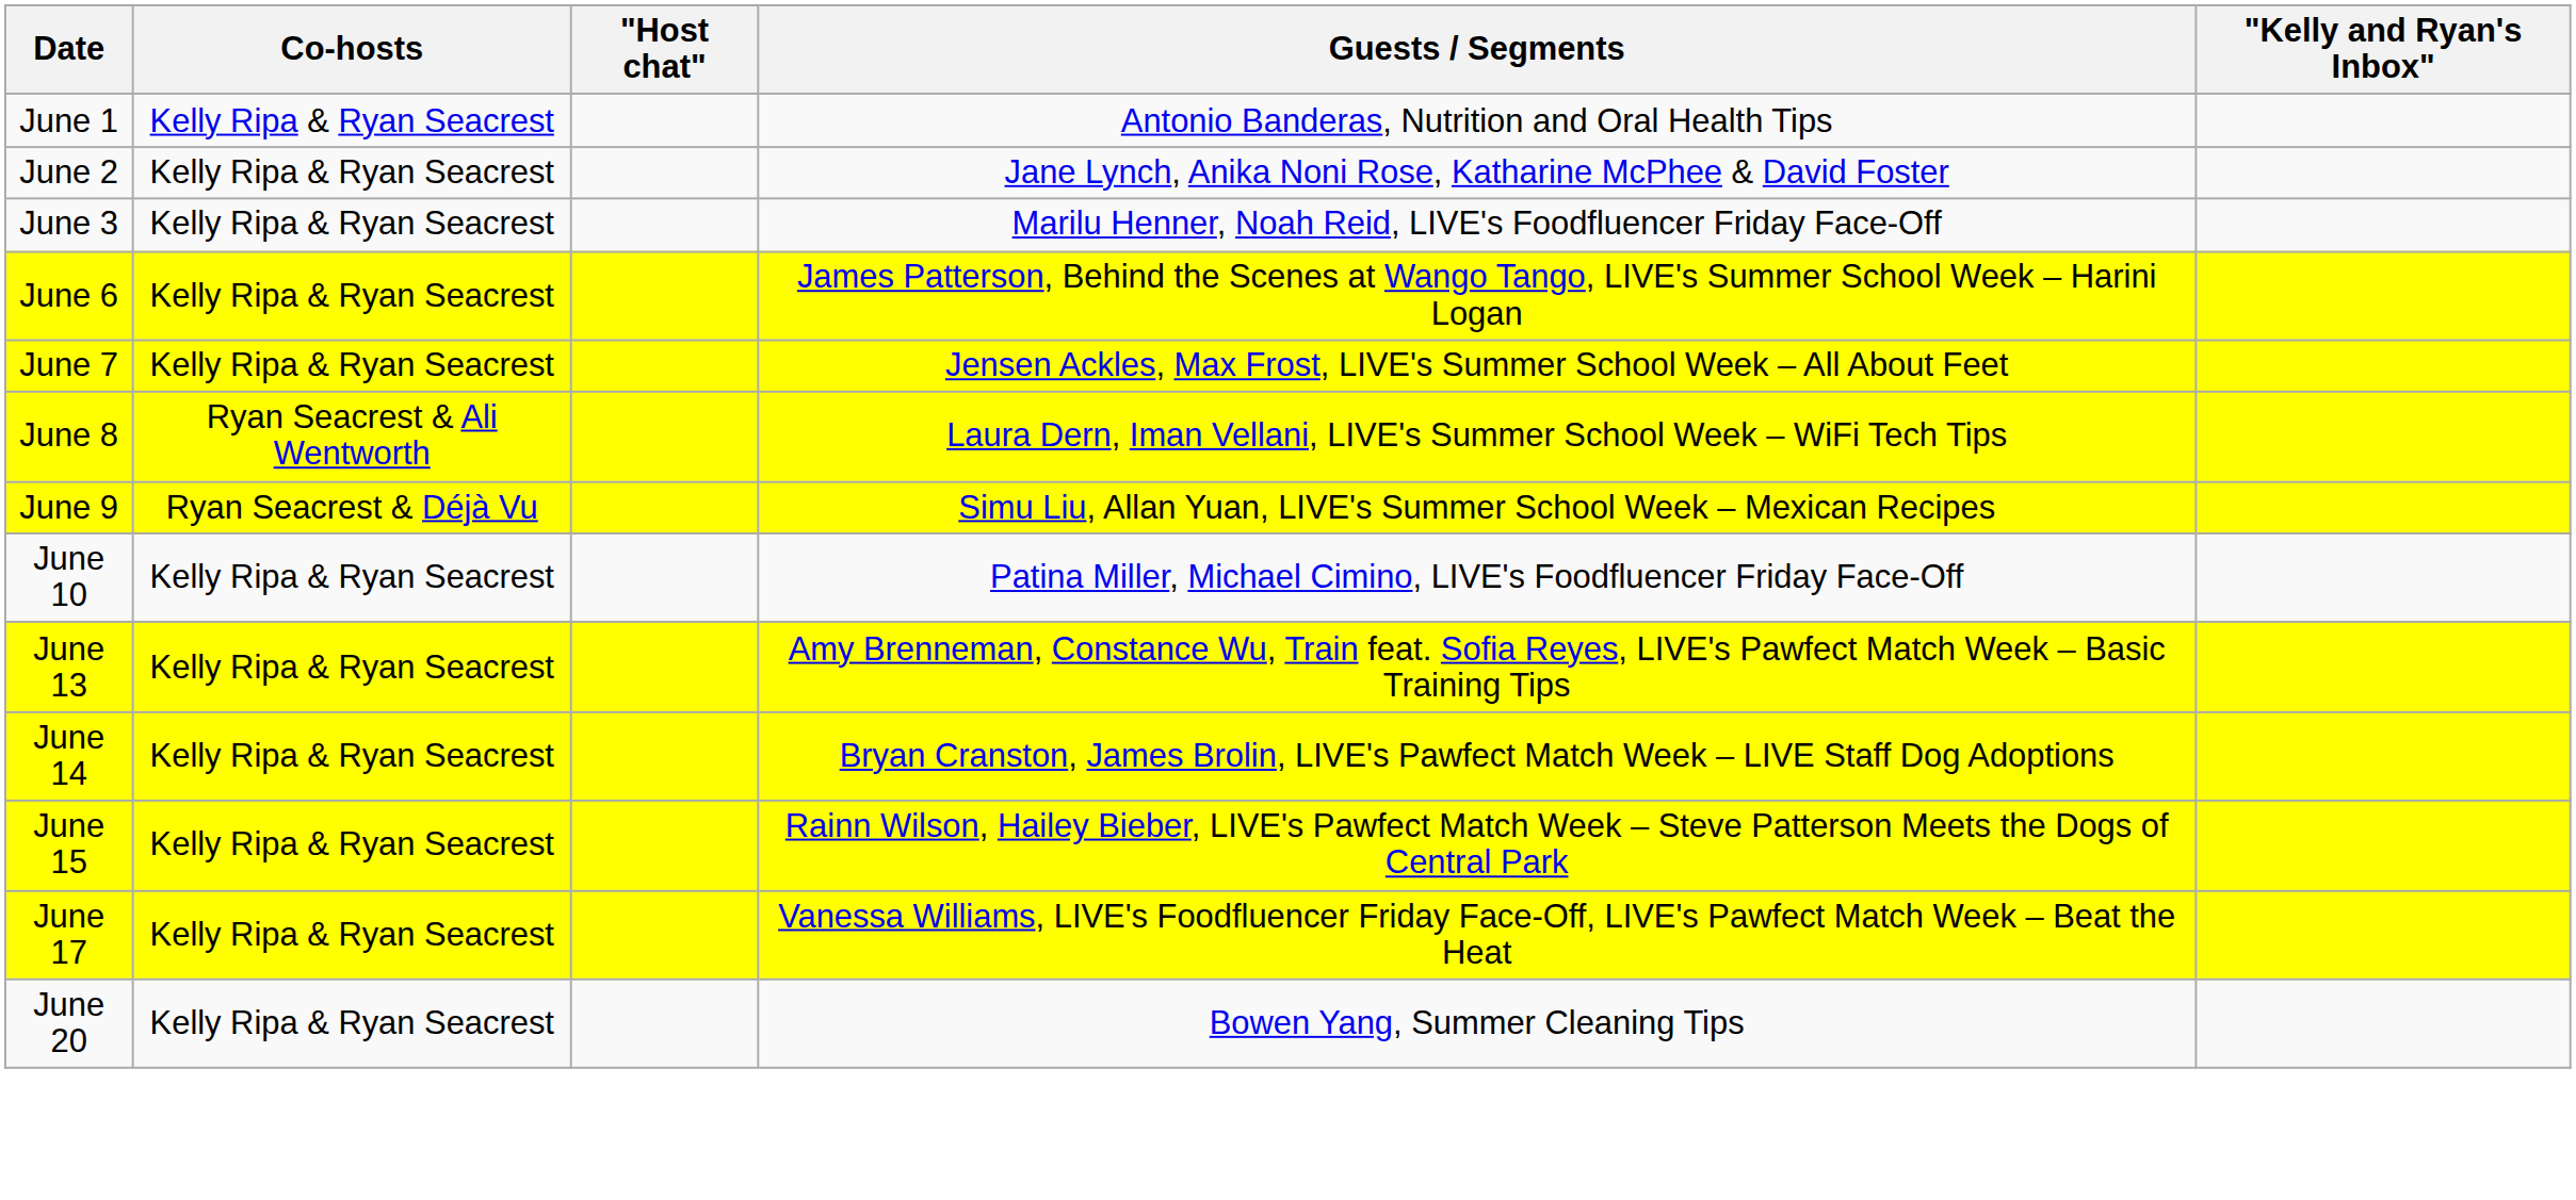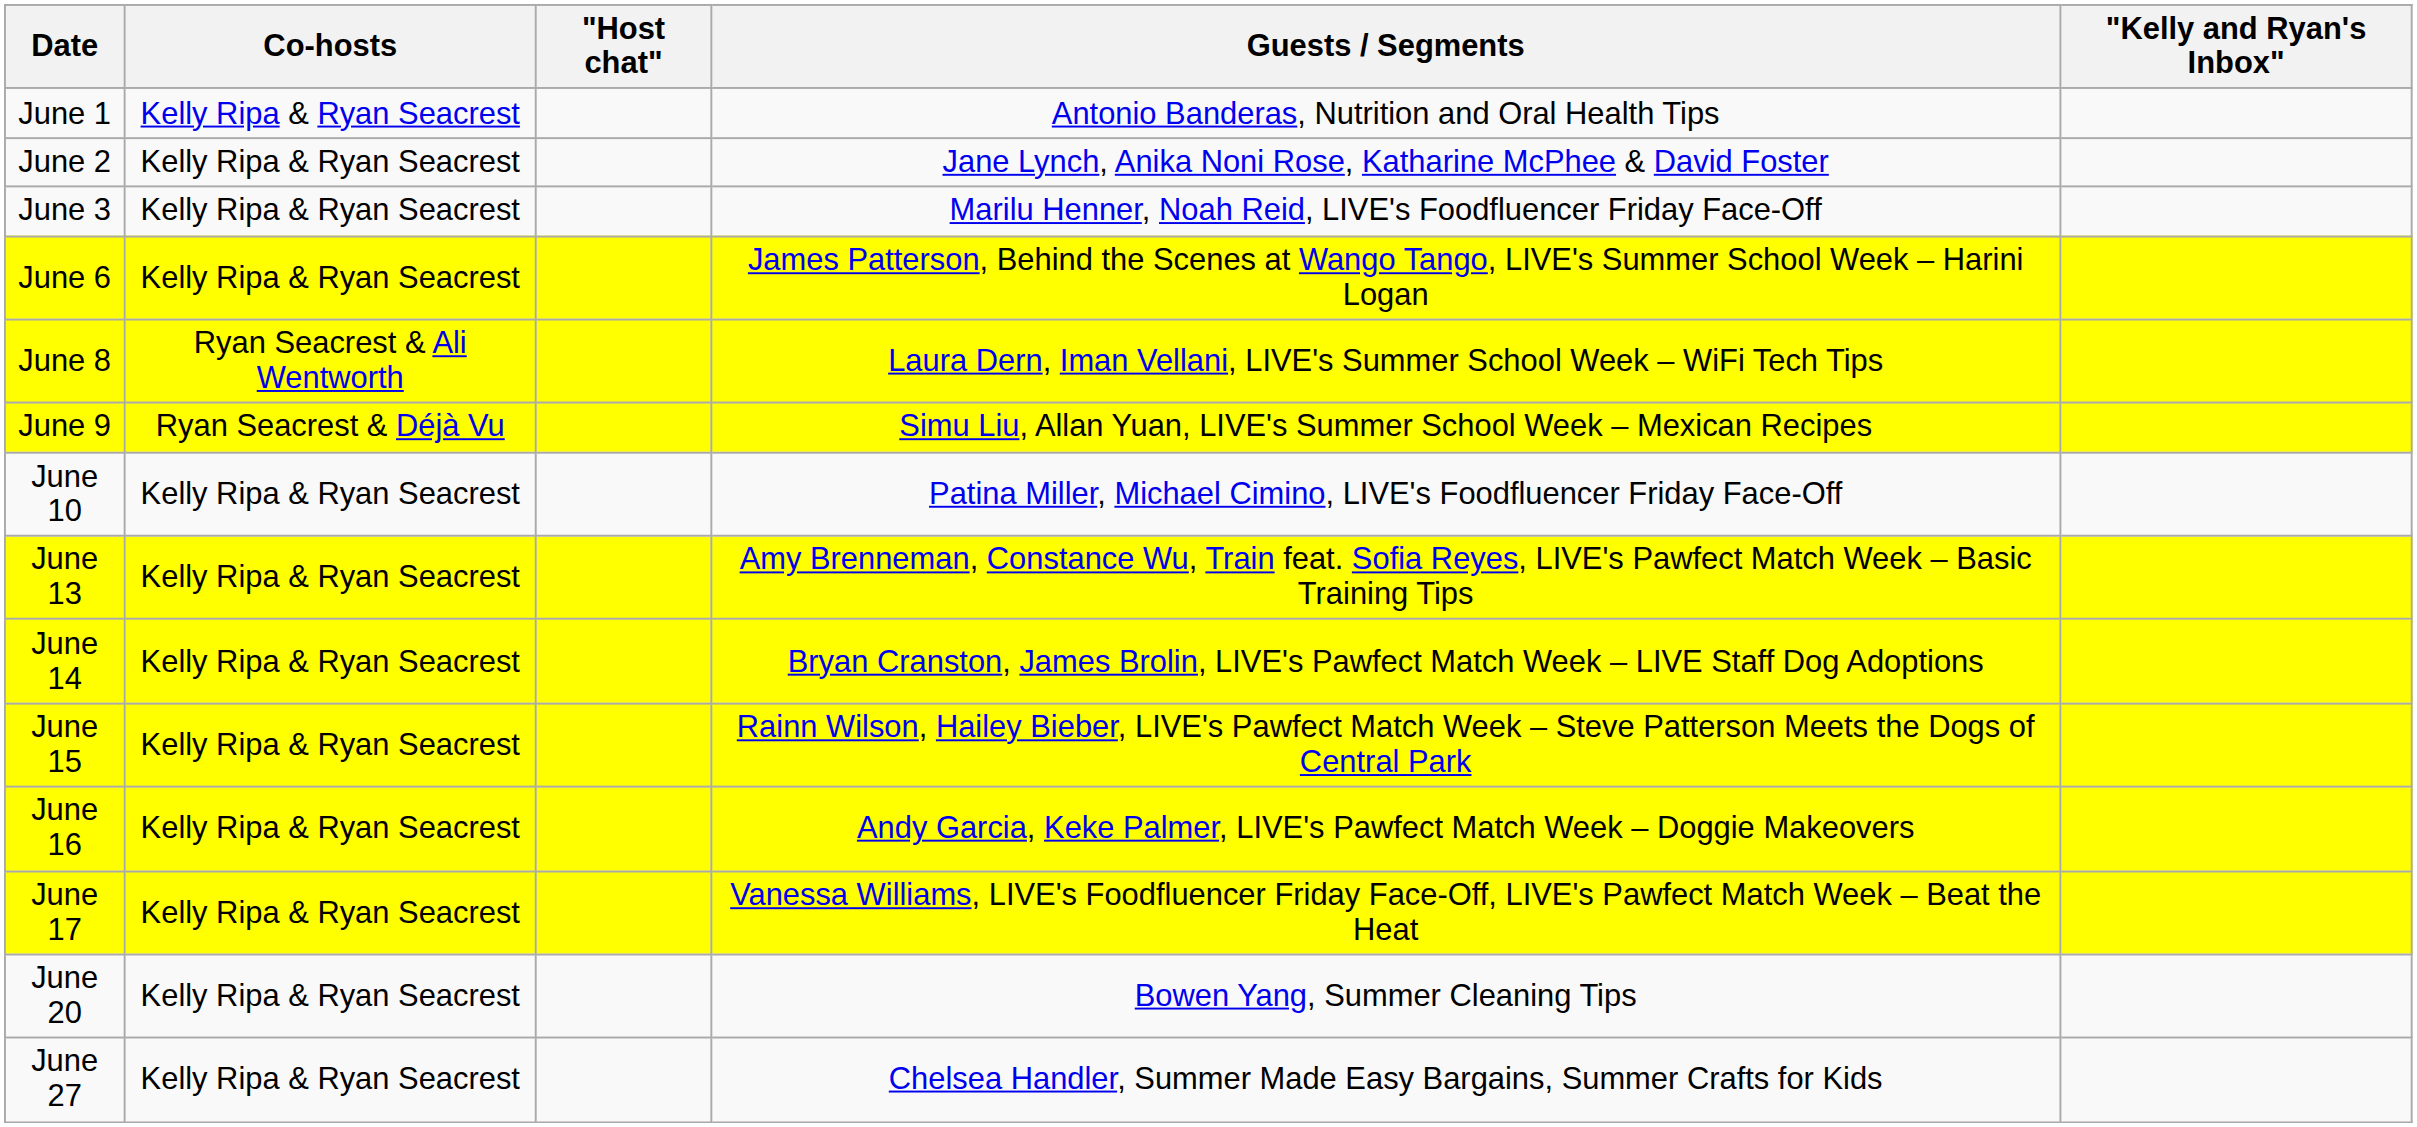- row: June 7 | Kelly Ripa & Ryan Seacrest | Jensen Ackles, Max Frost, LIVE's Summer School Week – All About Feet
+ row: June 16 | Kelly Ripa & Ryan Seacrest | Andy Garcia, Keke Palmer, LIVE's Pawfect Match Week – Doggie Makeovers
+ row: June 27 | Kelly Ripa & Ryan Seacrest | Chelsea Handler, Summer Made Easy Bargains, Summer Crafts for Kids
